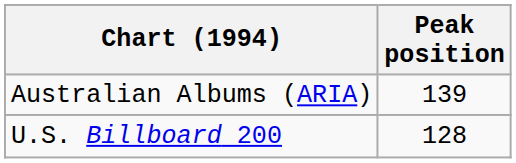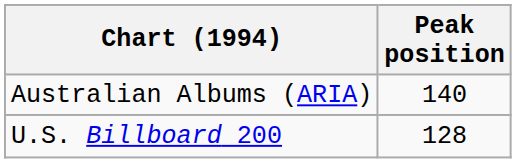Australian Albums (ARIA) | Peak position: 139 -> 140
